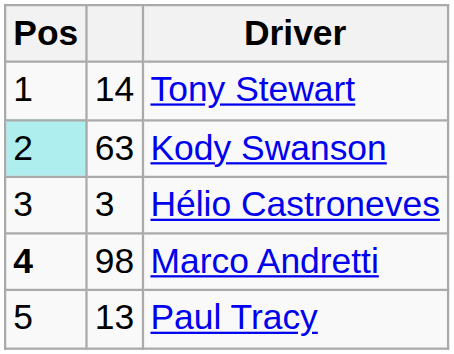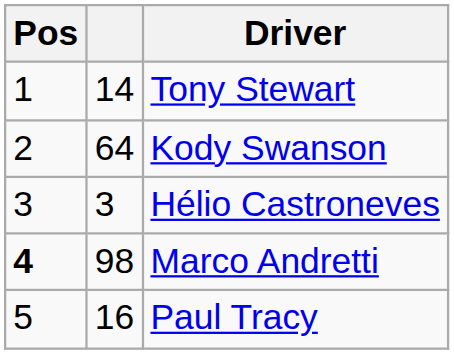Kody Swanson | Pos: paleturquoise background -> no background
Kody Swanson | column 2: 63 -> 64
Paul Tracy | column 2: 13 -> 16
